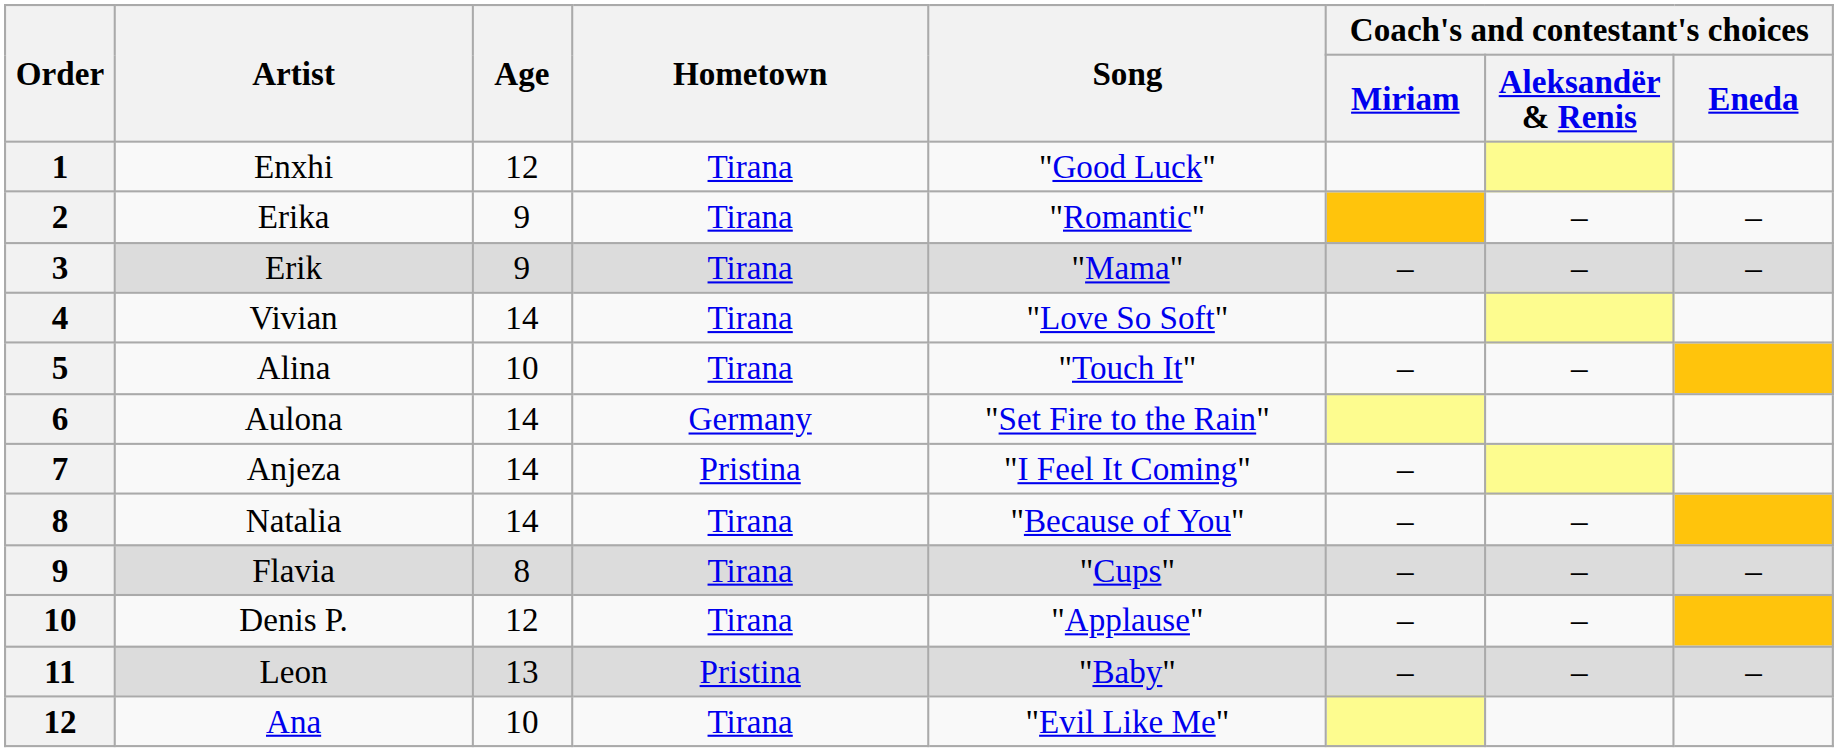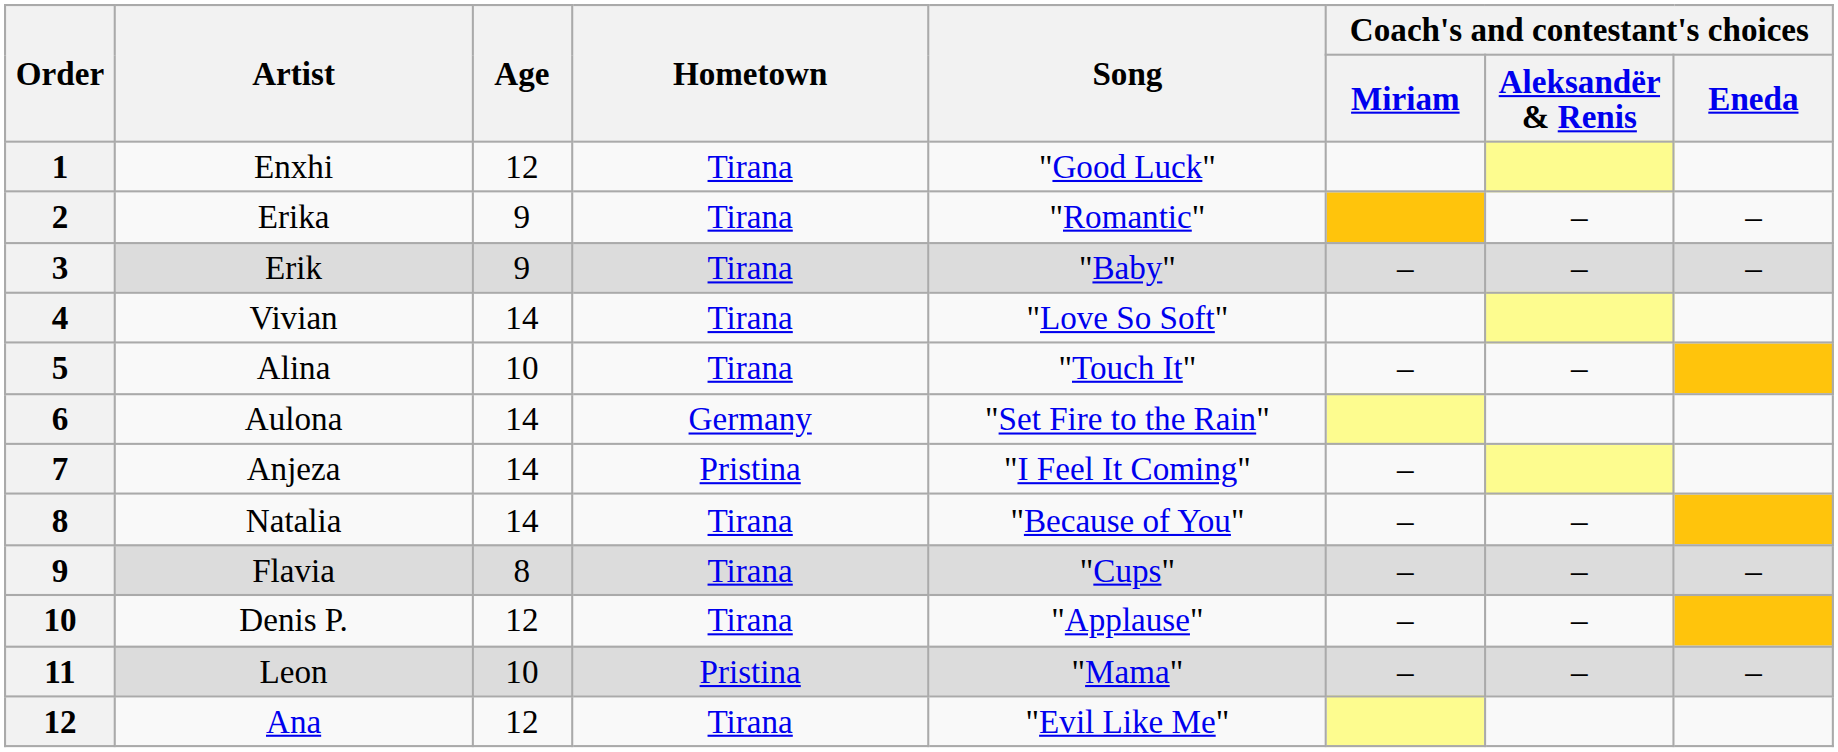Erik | Song: "Mama" -> "Baby"
Leon | Age: 13 -> 10
Leon | Song: "Baby" -> "Mama"
Ana | Age: 10 -> 12
